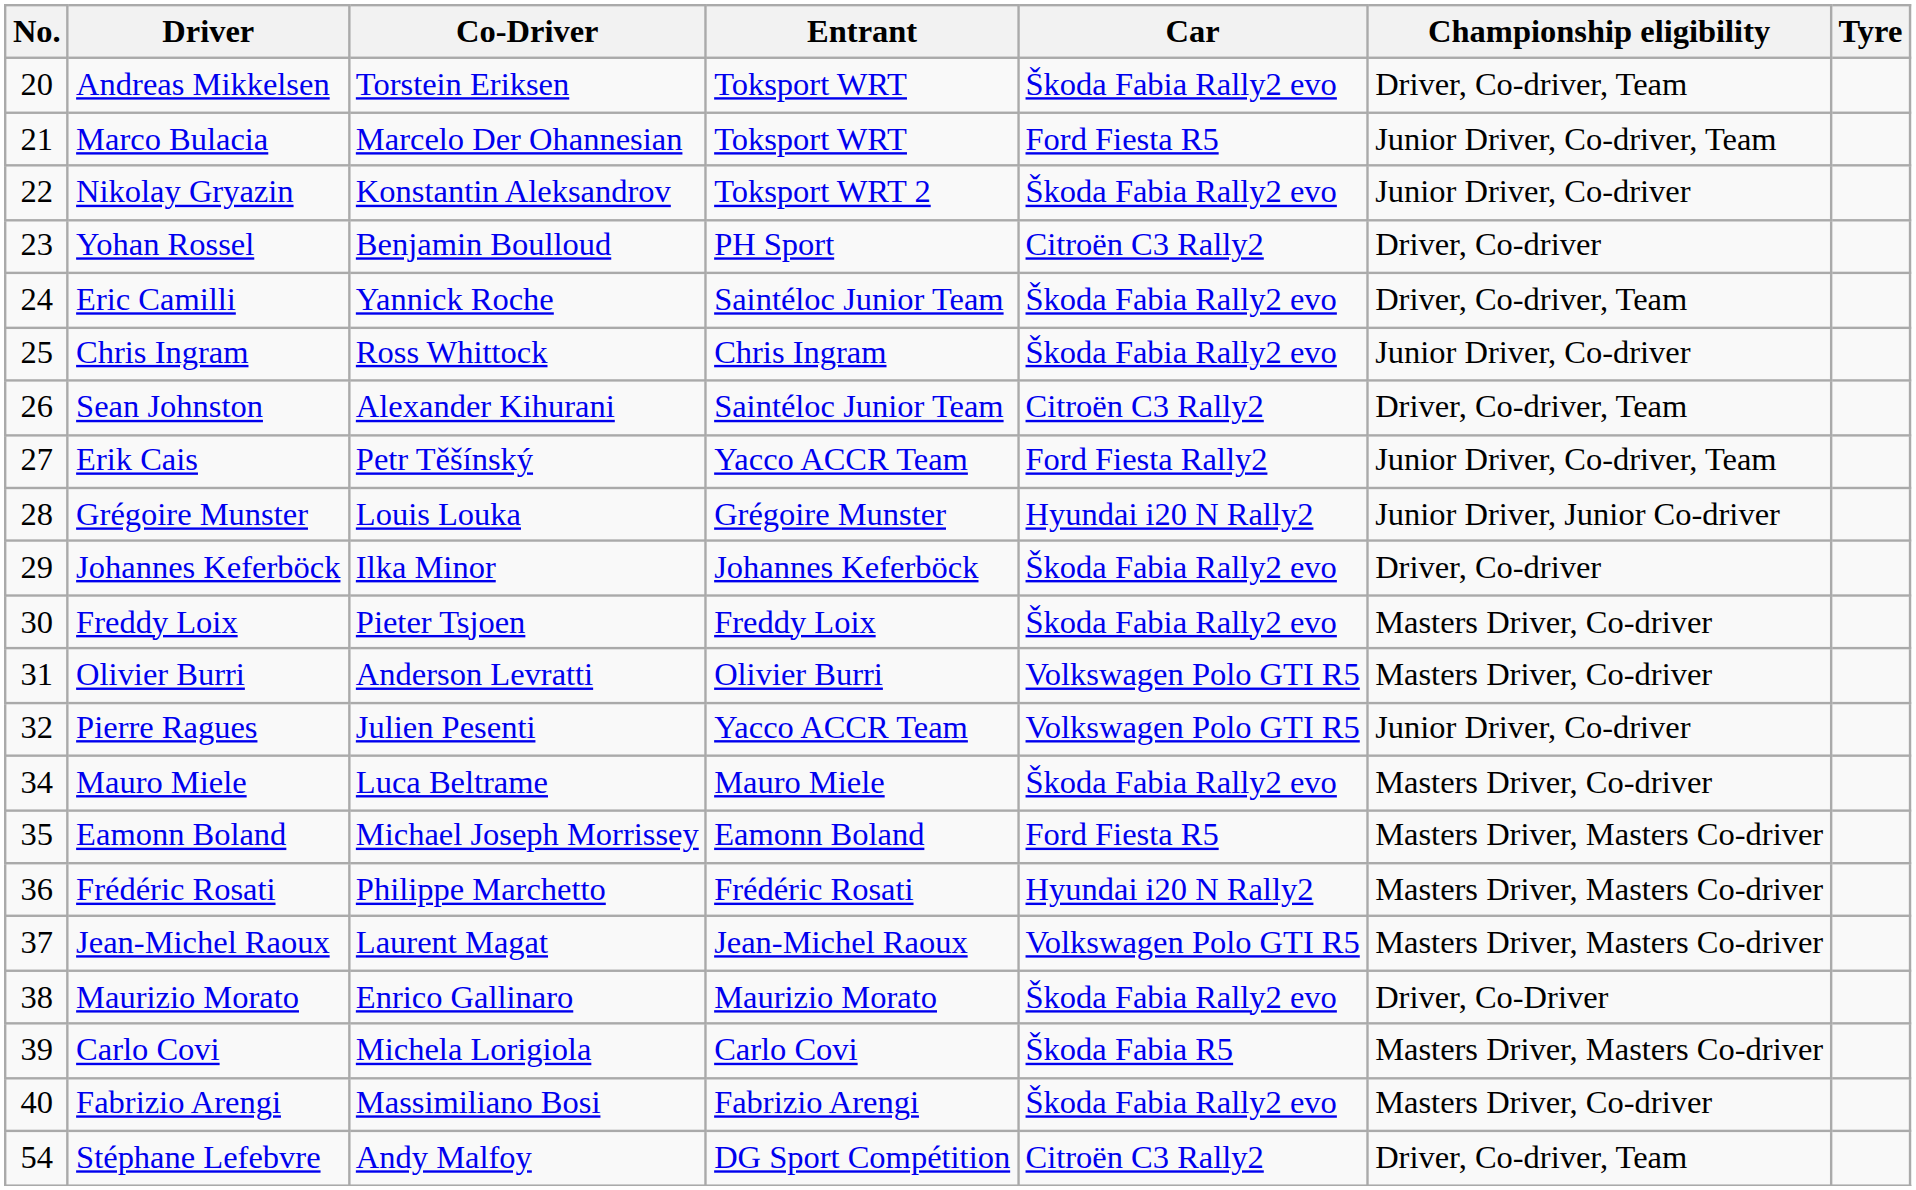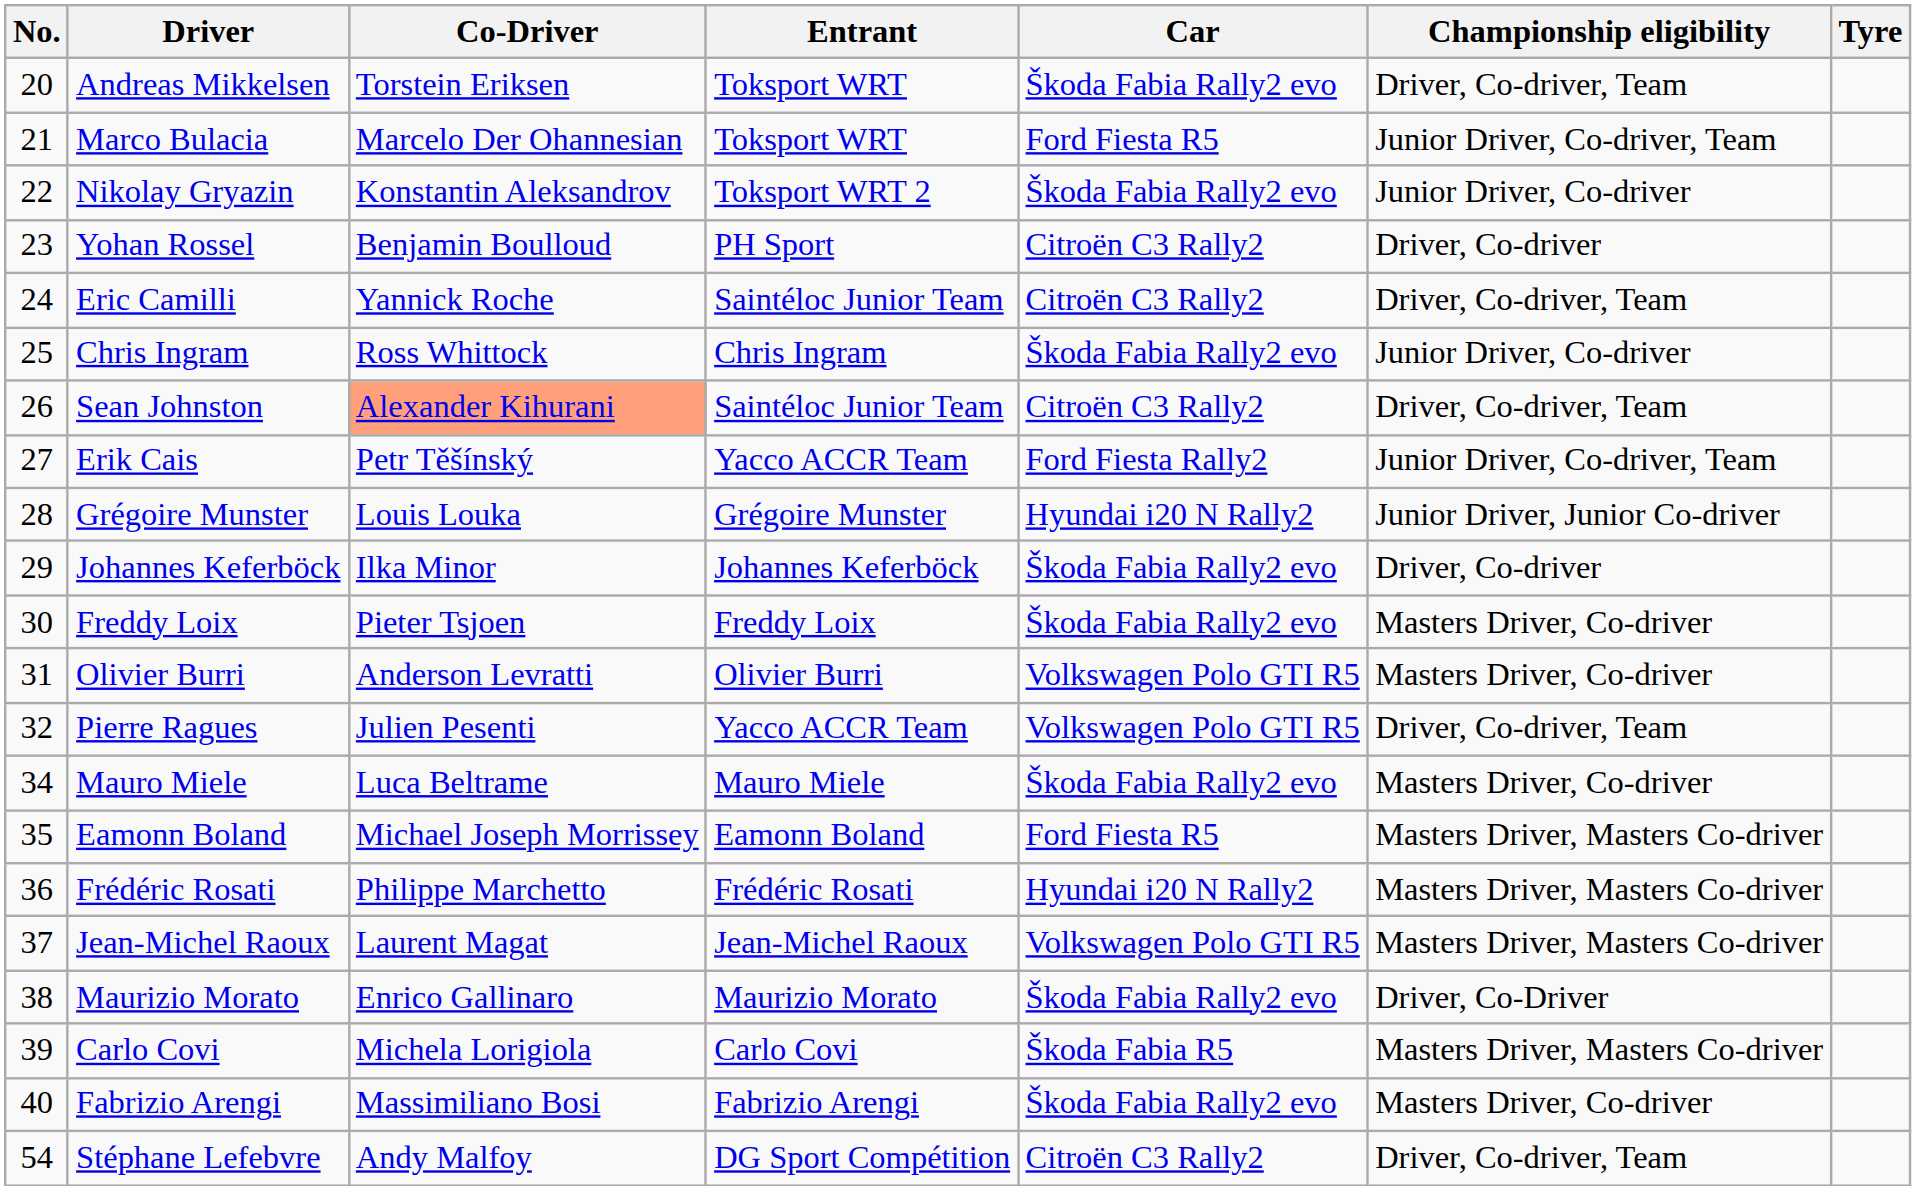Eric Camilli | Car: Škoda Fabia Rally2 evo -> Citroën C3 Rally2
Sean Johnston | Co-Driver: no background -> lightsalmon background
Pierre Ragues | Championship eligibility: Junior Driver, Co-driver -> Driver, Co-driver, Team
